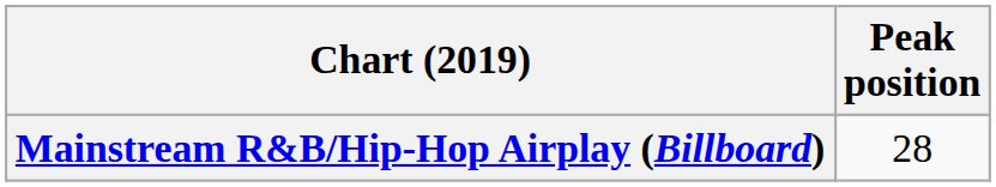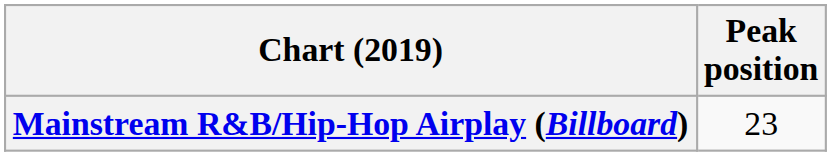Mainstream R&B/Hip-Hop Airplay (Billboard) | Peak position: 28 -> 23
